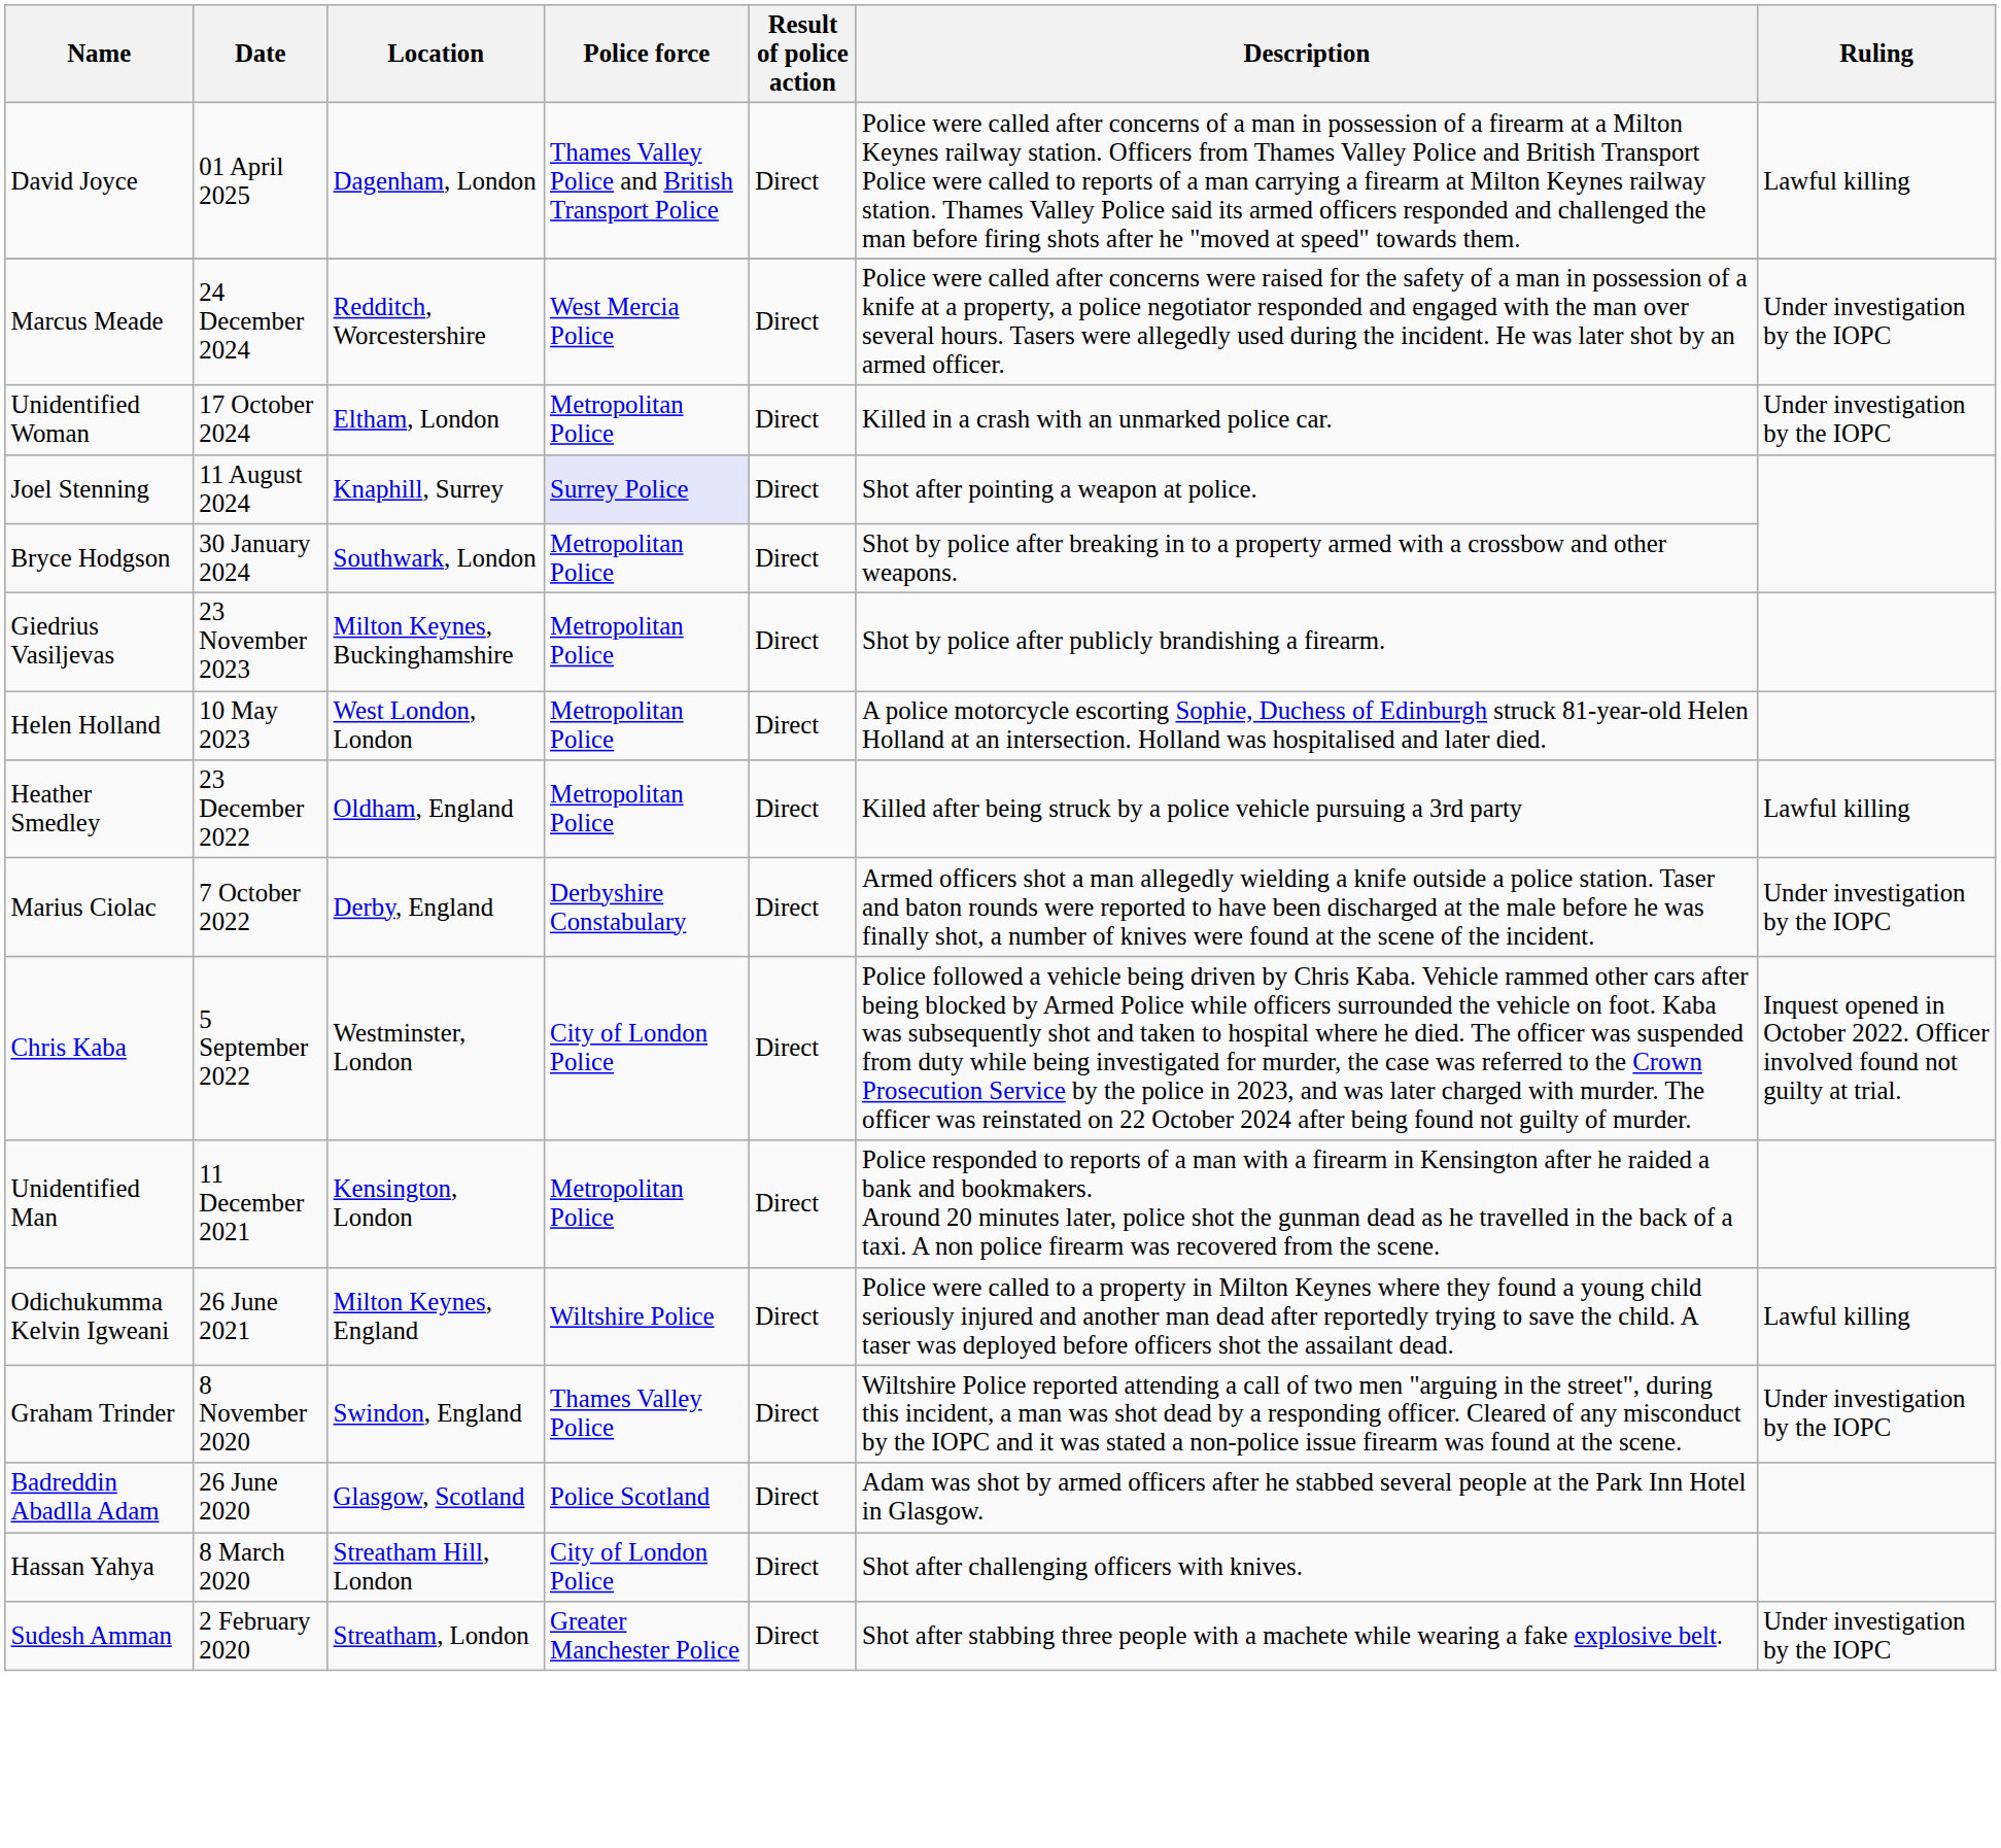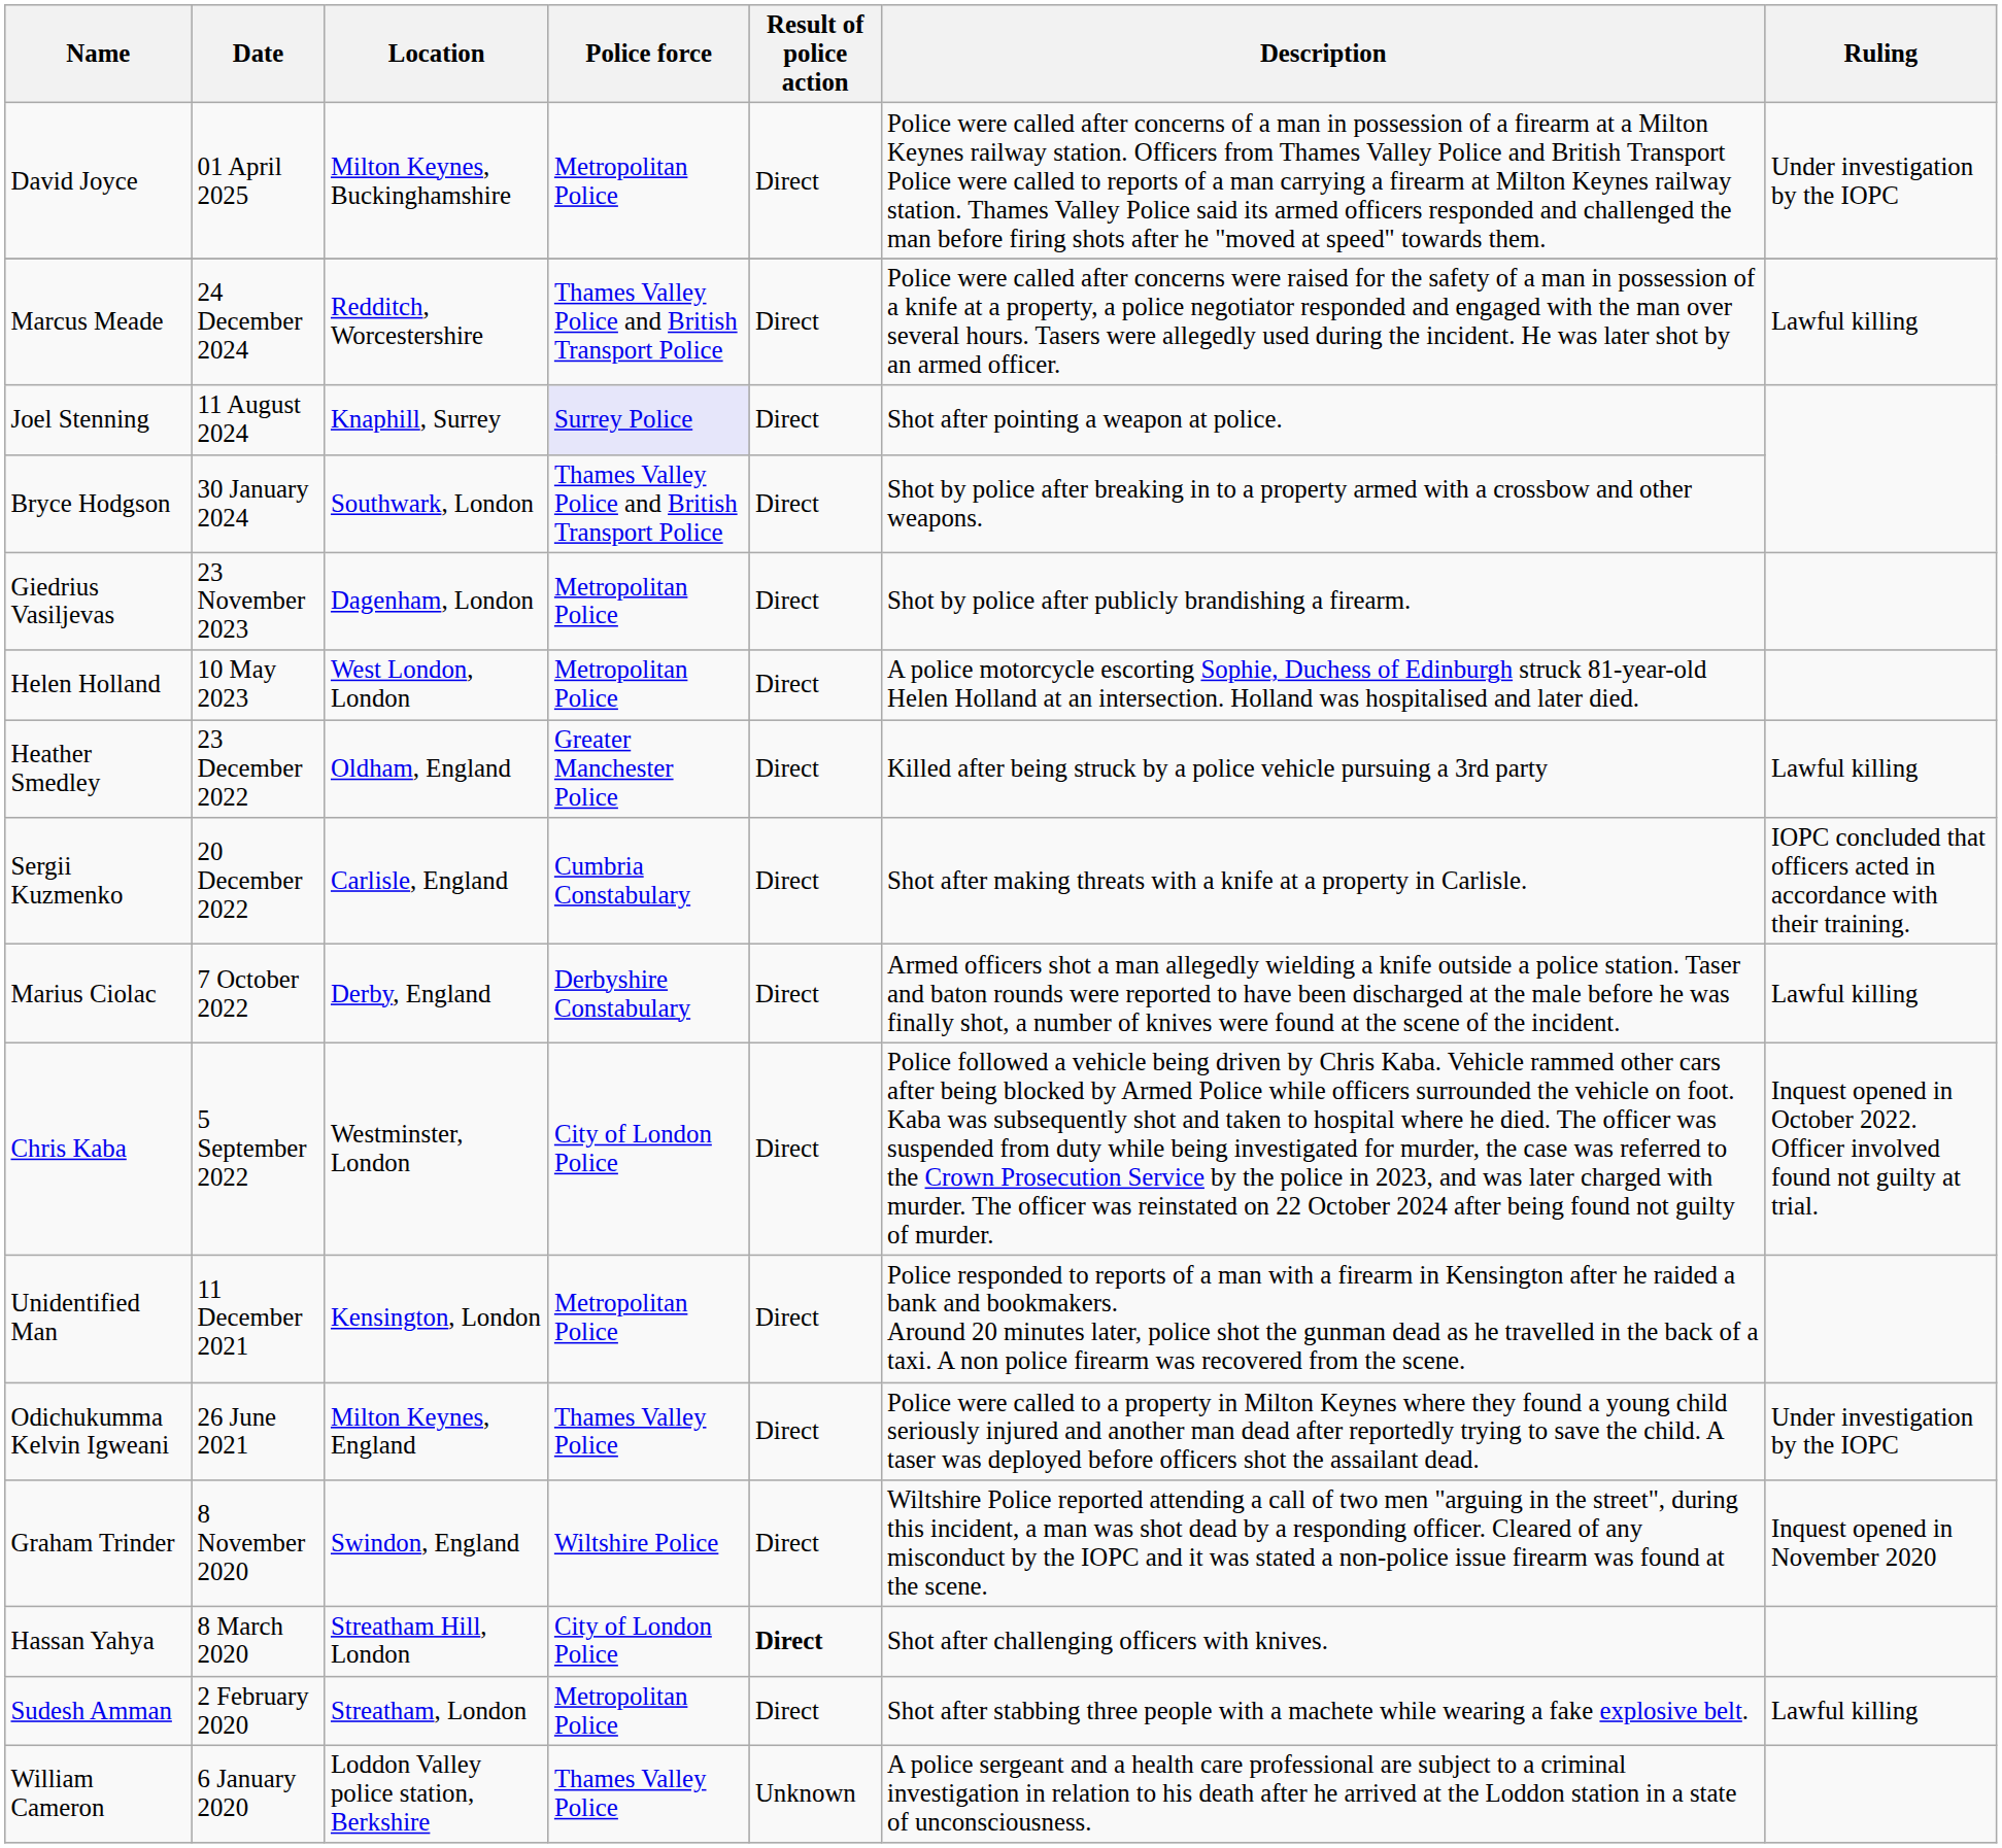David Joyce | Location: Dagenham, London -> Milton Keynes, Buckinghamshire
David Joyce | Police force: Thames Valley Police and British Transport Police -> Metropolitan Police
David Joyce | Ruling: Lawful killing -> Under investigation by the IOPC
Marcus Meade | Police force: West Mercia Police -> Thames Valley Police and British Transport Police
Marcus Meade | Ruling: Under investigation by the IOPC -> Lawful killing
- row: Unidentified Woman | 17 October 2024 | Eltham, London | Metropolitan Police | Direct | Killed in a crash with an unmarked police car. | Under investigation by the IOPC
Bryce Hodgson | Police force: Metropolitan Police -> Thames Valley Police and British Transport Police
Giedrius Vasiljevas | Location: Milton Keynes, Buckinghamshire -> Dagenham, London
Heather Smedley | Police force: Metropolitan Police -> Greater Manchester Police
+ row: Sergii Kuzmenko | 20 December 2022 | Carlisle, England | Cumbria Constabulary | Direct | Shot after making threats with a knife at a property in Carlisle. | IOPC concluded that officers acted in accordance with their training.
Marius Ciolac | Ruling: Under investigation by the IOPC -> Lawful killing
Odichukumma Kelvin Igweani | Police force: Wiltshire Police -> Thames Valley Police
Odichukumma Kelvin Igweani | Ruling: Lawful killing -> Under investigation by the IOPC
Graham Trinder | Police force: Thames Valley Police -> Wiltshire Police
Graham Trinder | Ruling: Under investigation by the IOPC -> Inquest opened in November 2020
- row: Badreddin Abadlla Adam | 26 June 2020 | Glasgow, Scotland | Police Scotland | Direct | Adam was shot by armed officers after he stabbed several people at the Park Inn Hotel in Glasgow.
Hassan Yahya | Result of police action: normal -> bold
Sudesh Amman | Police force: Greater Manchester Police -> Metropolitan Police
Sudesh Amman | Ruling: Under investigation by the IOPC -> Lawful killing
+ row: William Cameron | 6 January 2020 | Loddon Valley police station, Berkshire | Thames Valley Police | Unknown | A police sergeant and a health care professional are subject to a criminal investigation in relation to his death after he arrived at the Loddon station in a state of unconsciousness.
